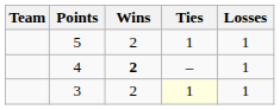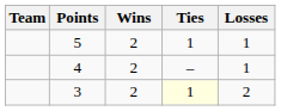4 | Wins: bold -> normal
3 | Losses: 1 -> 2
